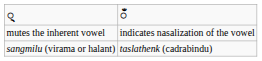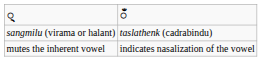rows swapped: sangmilu (virama or halant) <-> mutes the inherent vowel
